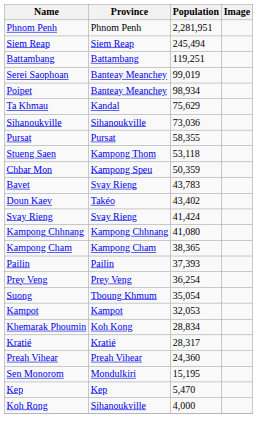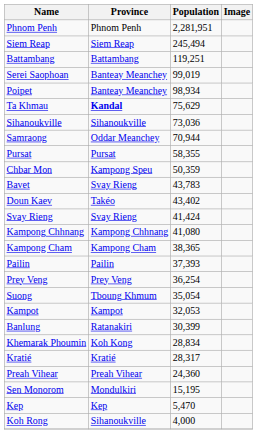Ta Khmau | Province: normal -> bold
+ row: Samraong | Oddar Meanchey | 70,944
- row: Stueng Saen | Kampong Thom | 53,118
+ row: Banlung | Ratanakiri | 30,399
